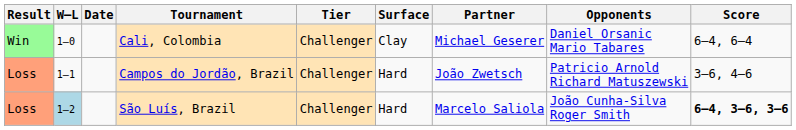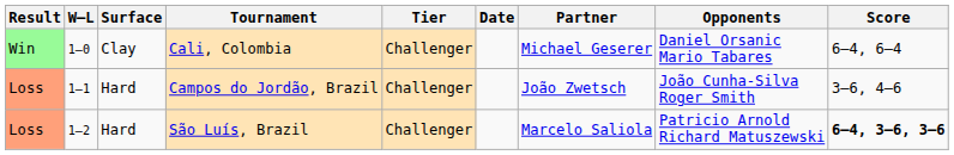columns swapped: Date <-> Surface
Campos do Jordão, Brazil | Opponents: Patricio Arnold Richard Matuszewski -> João Cunha-Silva Roger Smith
São Luís, Brazil | W–L: lightblue background -> no background
São Luís, Brazil | Opponents: João Cunha-Silva Roger Smith -> Patricio Arnold Richard Matuszewski
